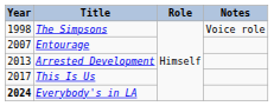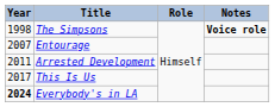The Simpsons | Notes: normal -> bold
Arrested Development | Year: 2013 -> 2011
